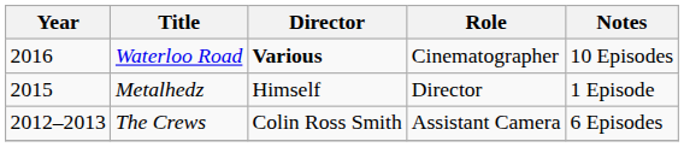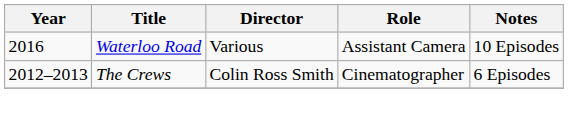Waterloo Road | Director: bold -> normal
Waterloo Road | Role: Cinematographer -> Assistant Camera
- row: 2015 | Metalhedz | Himself | Director | 1 Episode
The Crews | Role: Assistant Camera -> Cinematographer
